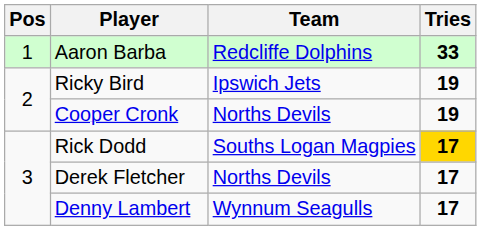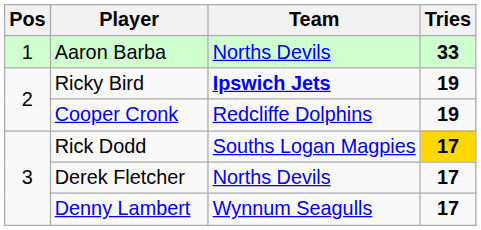Aaron Barba | Team: Redcliffe Dolphins -> Norths Devils
Ricky Bird | Team: normal -> bold
Cooper Cronk | Team: Norths Devils -> Redcliffe Dolphins
